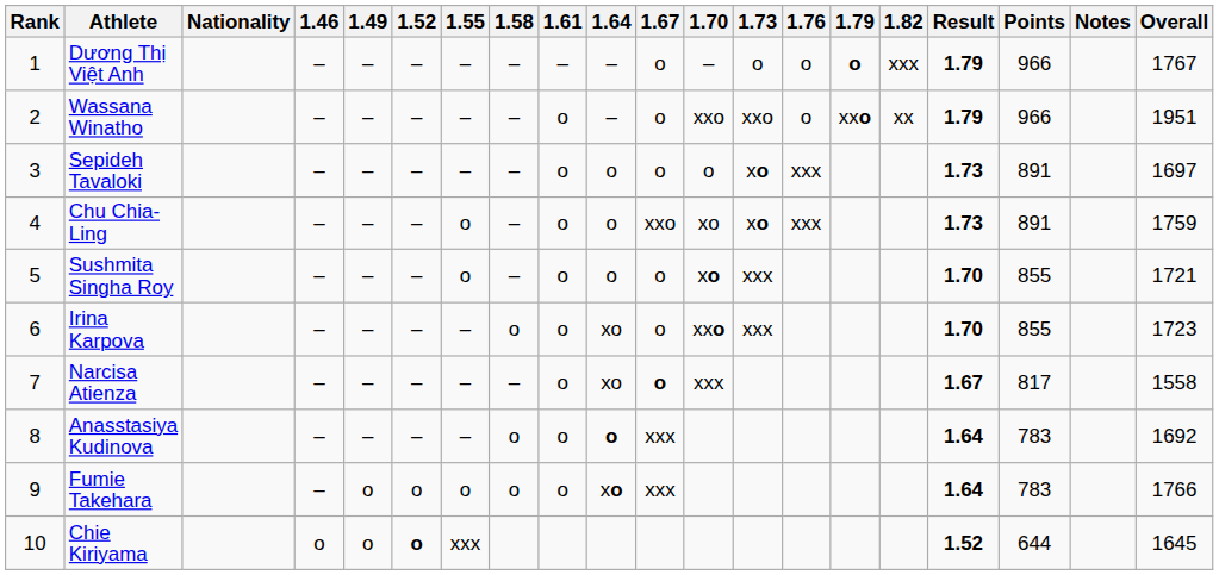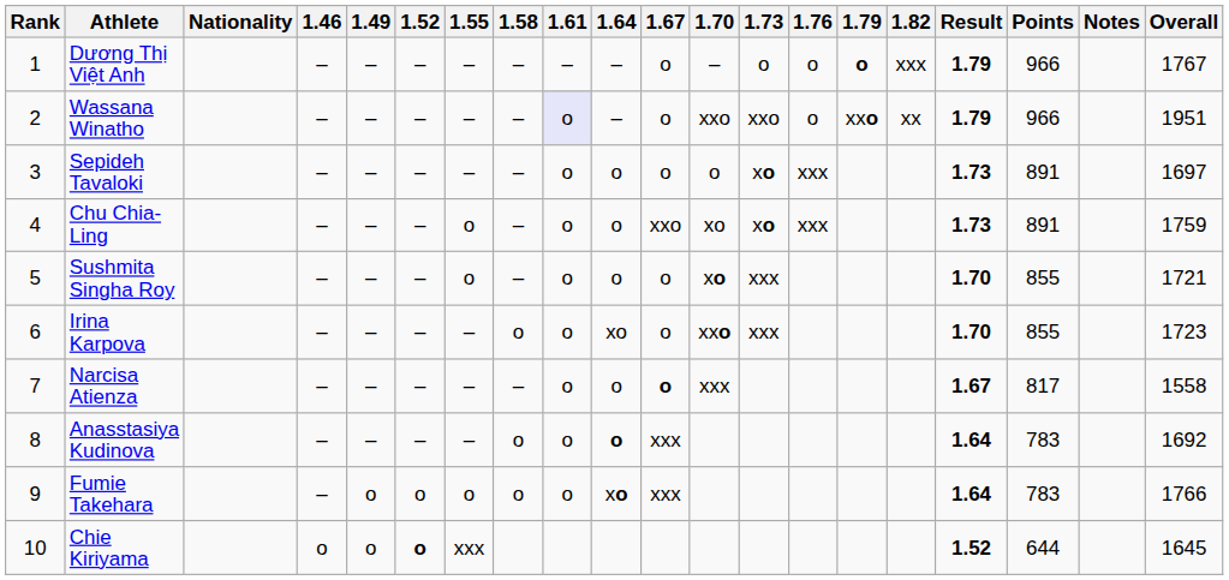Wassana Winatho | 1.61: no background -> lavender background
Narcisa Atienza | 1.64: xo -> o
